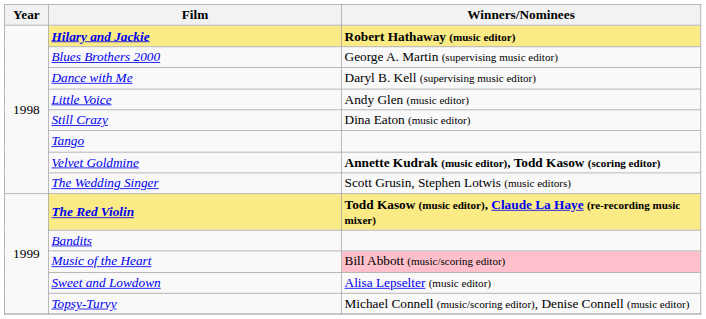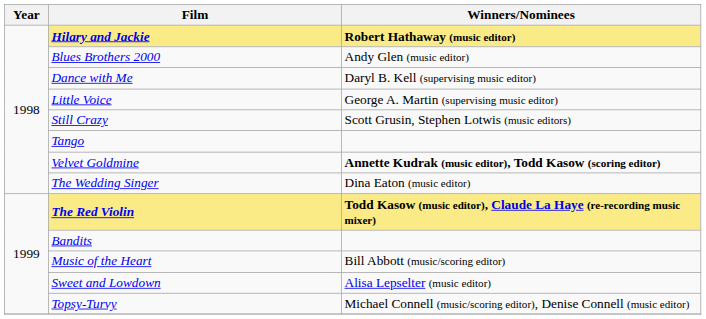Blues Brothers 2000 | Winners/Nominees: George A. Martin (supervising music editor) -> Andy Glen (music editor)
Little Voice | Winners/Nominees: Andy Glen (music editor) -> George A. Martin (supervising music editor)
Still Crazy | Winners/Nominees: Dina Eaton (music editor) -> Scott Grusin, Stephen Lotwis (music editors)
The Wedding Singer | Winners/Nominees: Scott Grusin, Stephen Lotwis (music editors) -> Dina Eaton (music editor)
Music of the Heart | Winners/Nominees: pink background -> no background
